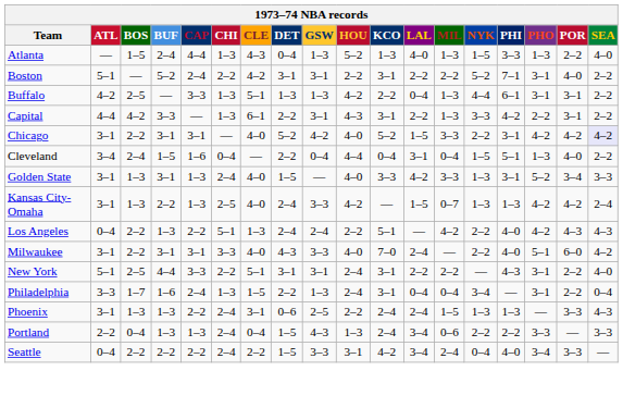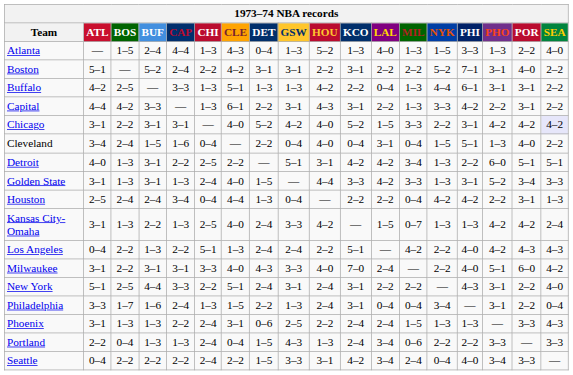Cleveland | HOU: 4–4 -> 4–0
+ row: Detroit | 4–0 | 1–3 | 3–1 | 2–2 | 2–5 | 2–2 | — | 5–1 | 3–1 | 4–2 | 4–2 | 3–4 | 1–3 | 2–2 | 6–0 | 5–1 | 5–1
Golden State | HOU: 4–0 -> 4–4
+ row: Houston | 2–5 | 2–4 | 2–4 | 3–4 | 0–4 | 4–4 | 1–3 | 0–4 | — | 2–2 | 2–2 | 0–4 | 4–2 | 4–2 | 2–2 | 3–1 | 1–3
New York | DET: 3–1 -> 2–4
